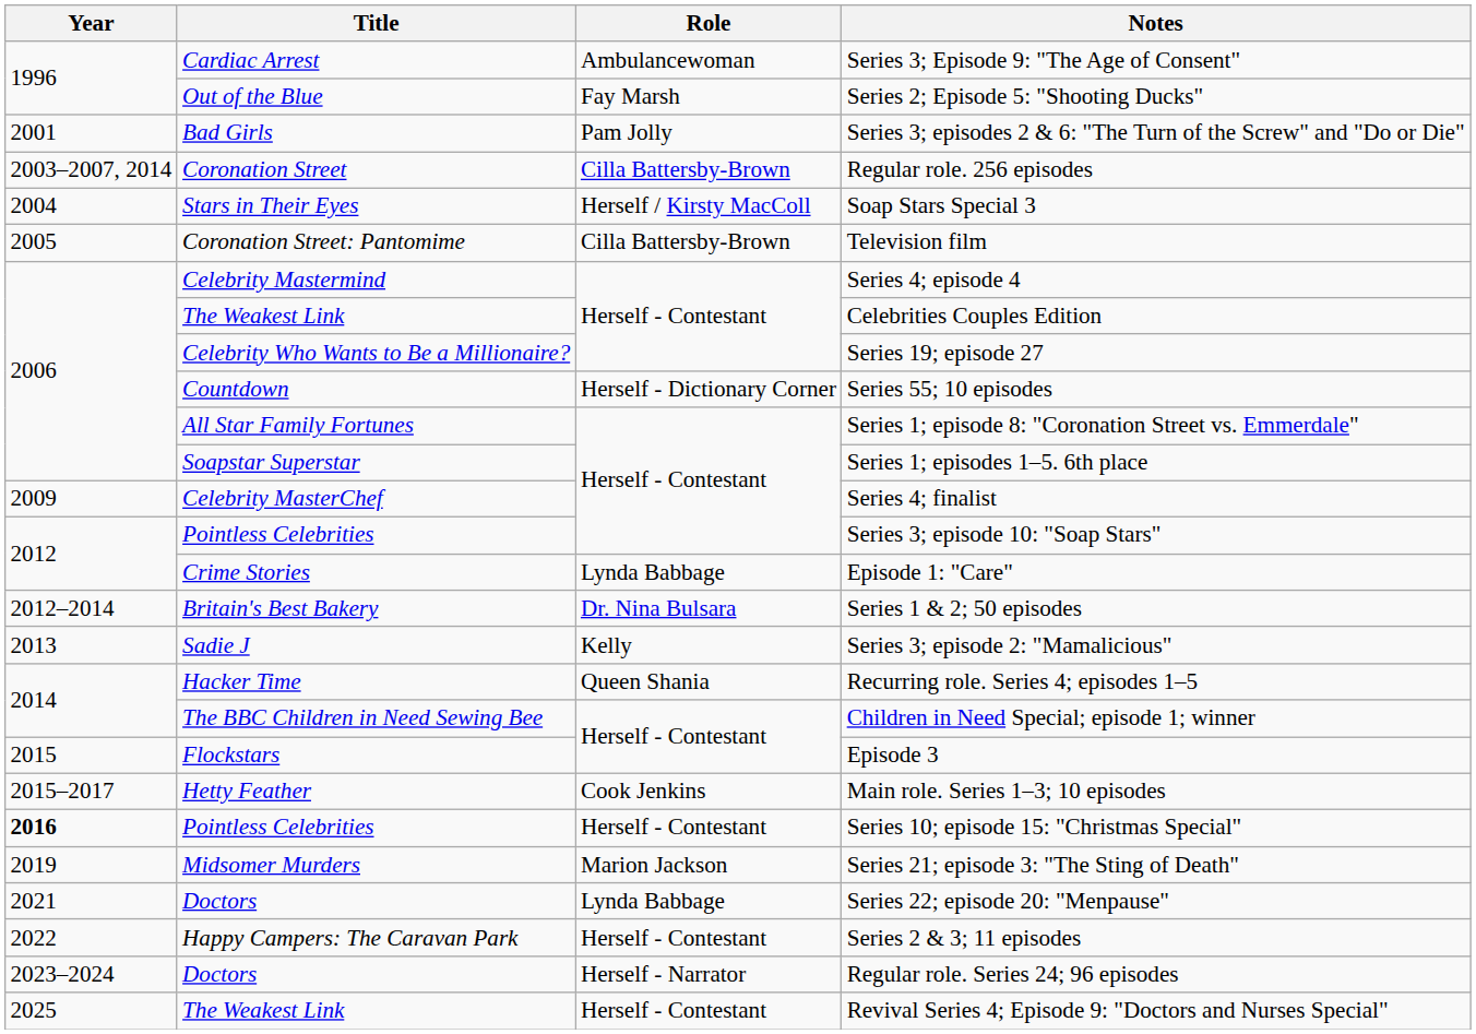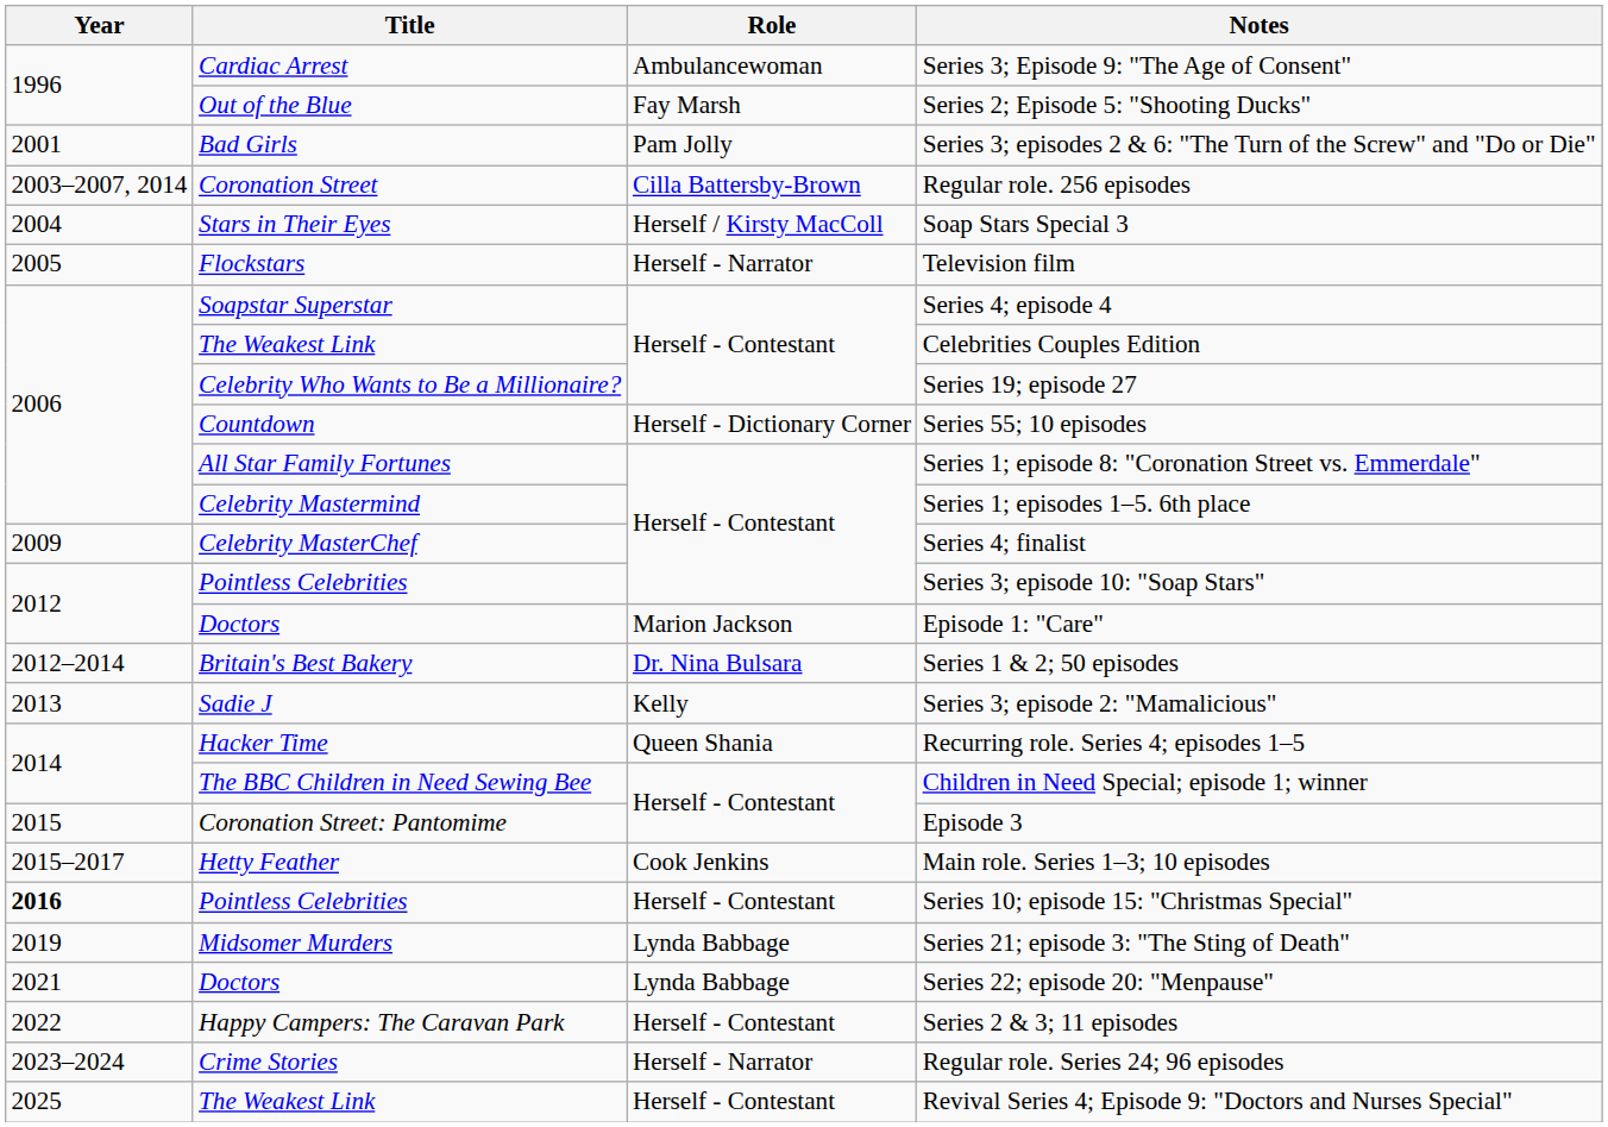Television film | Title: Coronation Street: Pantomime -> Flockstars
Television film | Role: Cilla Battersby-Brown -> Herself - Narrator
Series 4; episode 4 | Title: Celebrity Mastermind -> Soapstar Superstar
Series 1; episodes 1–5. 6th place | Title: Soapstar Superstar -> Celebrity Mastermind
Episode 1: "Care" | Title: Crime Stories -> Doctors
Episode 1: "Care" | Role: Lynda Babbage -> Marion Jackson
Episode 3 | Title: Flockstars -> Coronation Street: Pantomime
Series 21; episode 3: "The Sting of Death" | Role: Marion Jackson -> Lynda Babbage
Regular role. Series 24; 96 episodes | Title: Doctors -> Crime Stories
